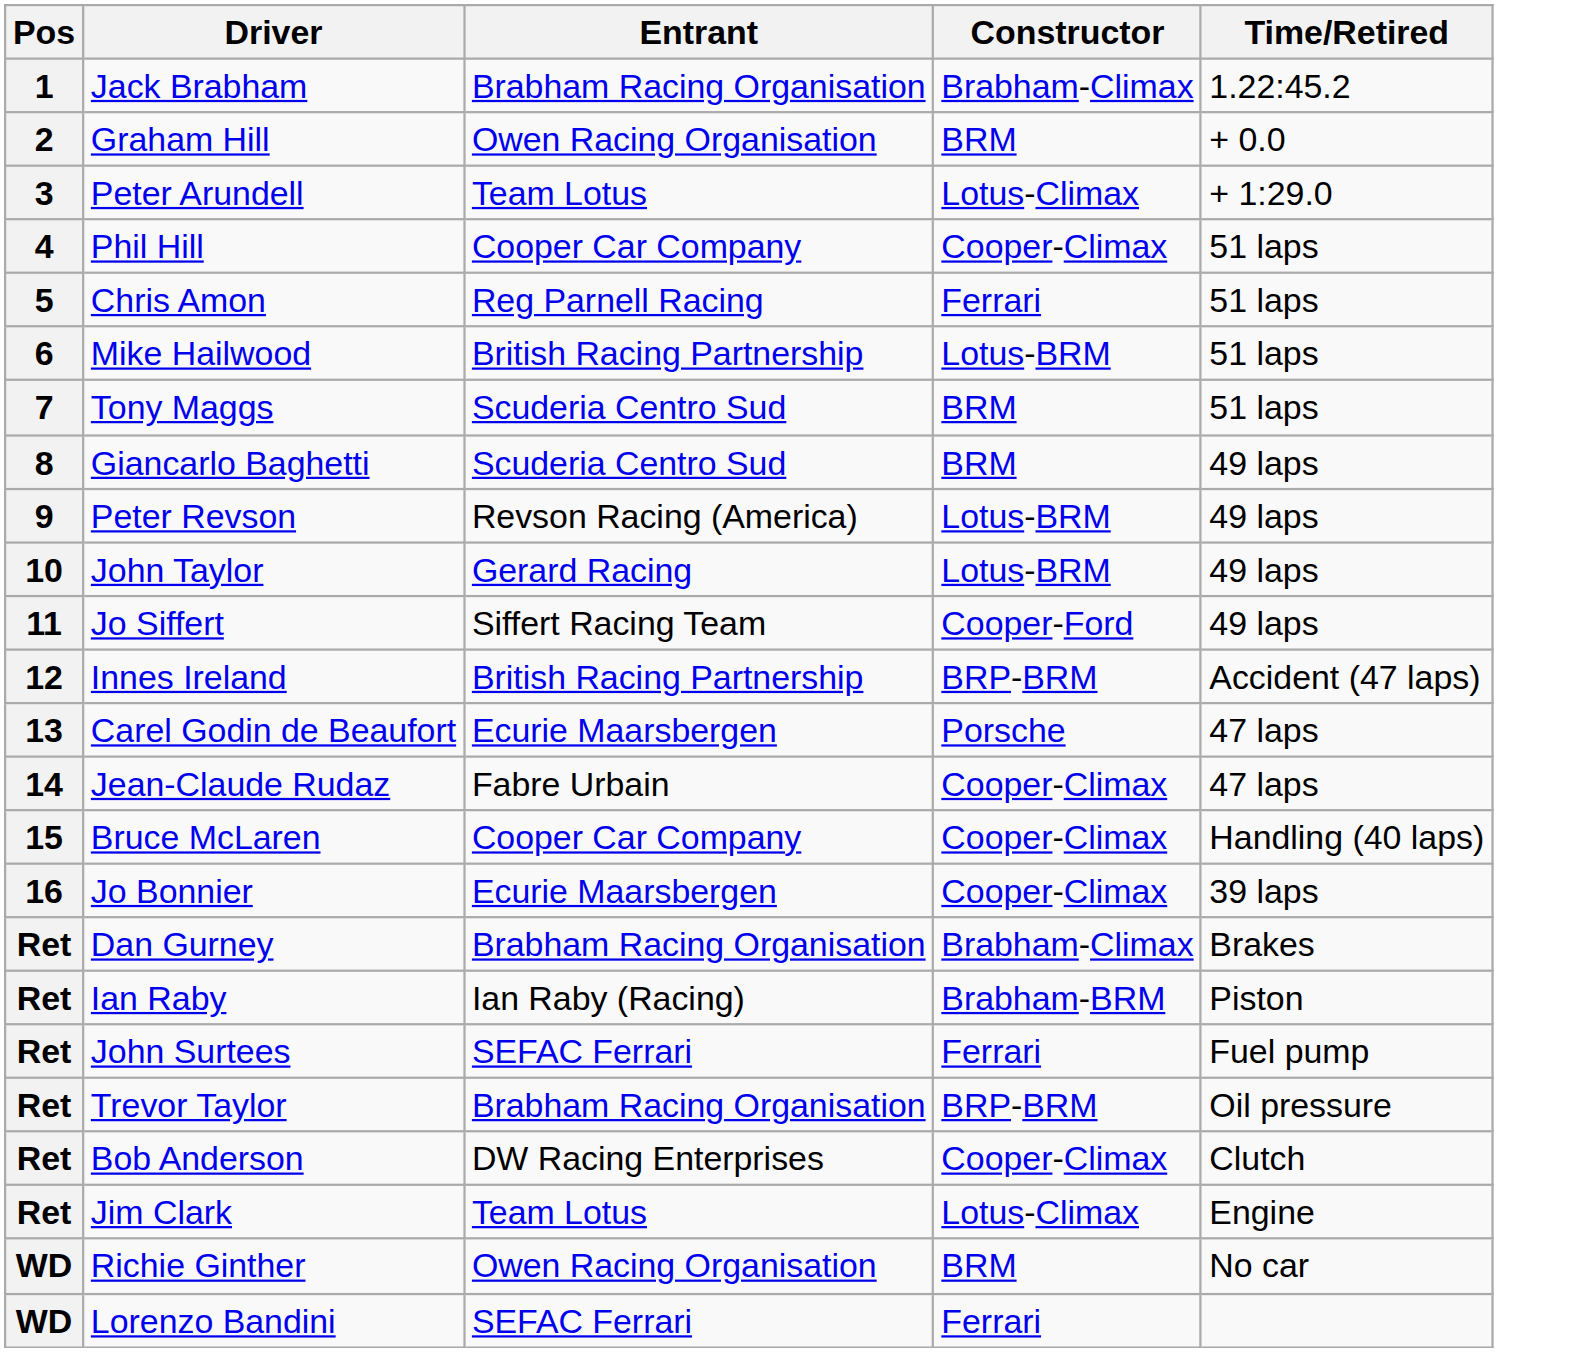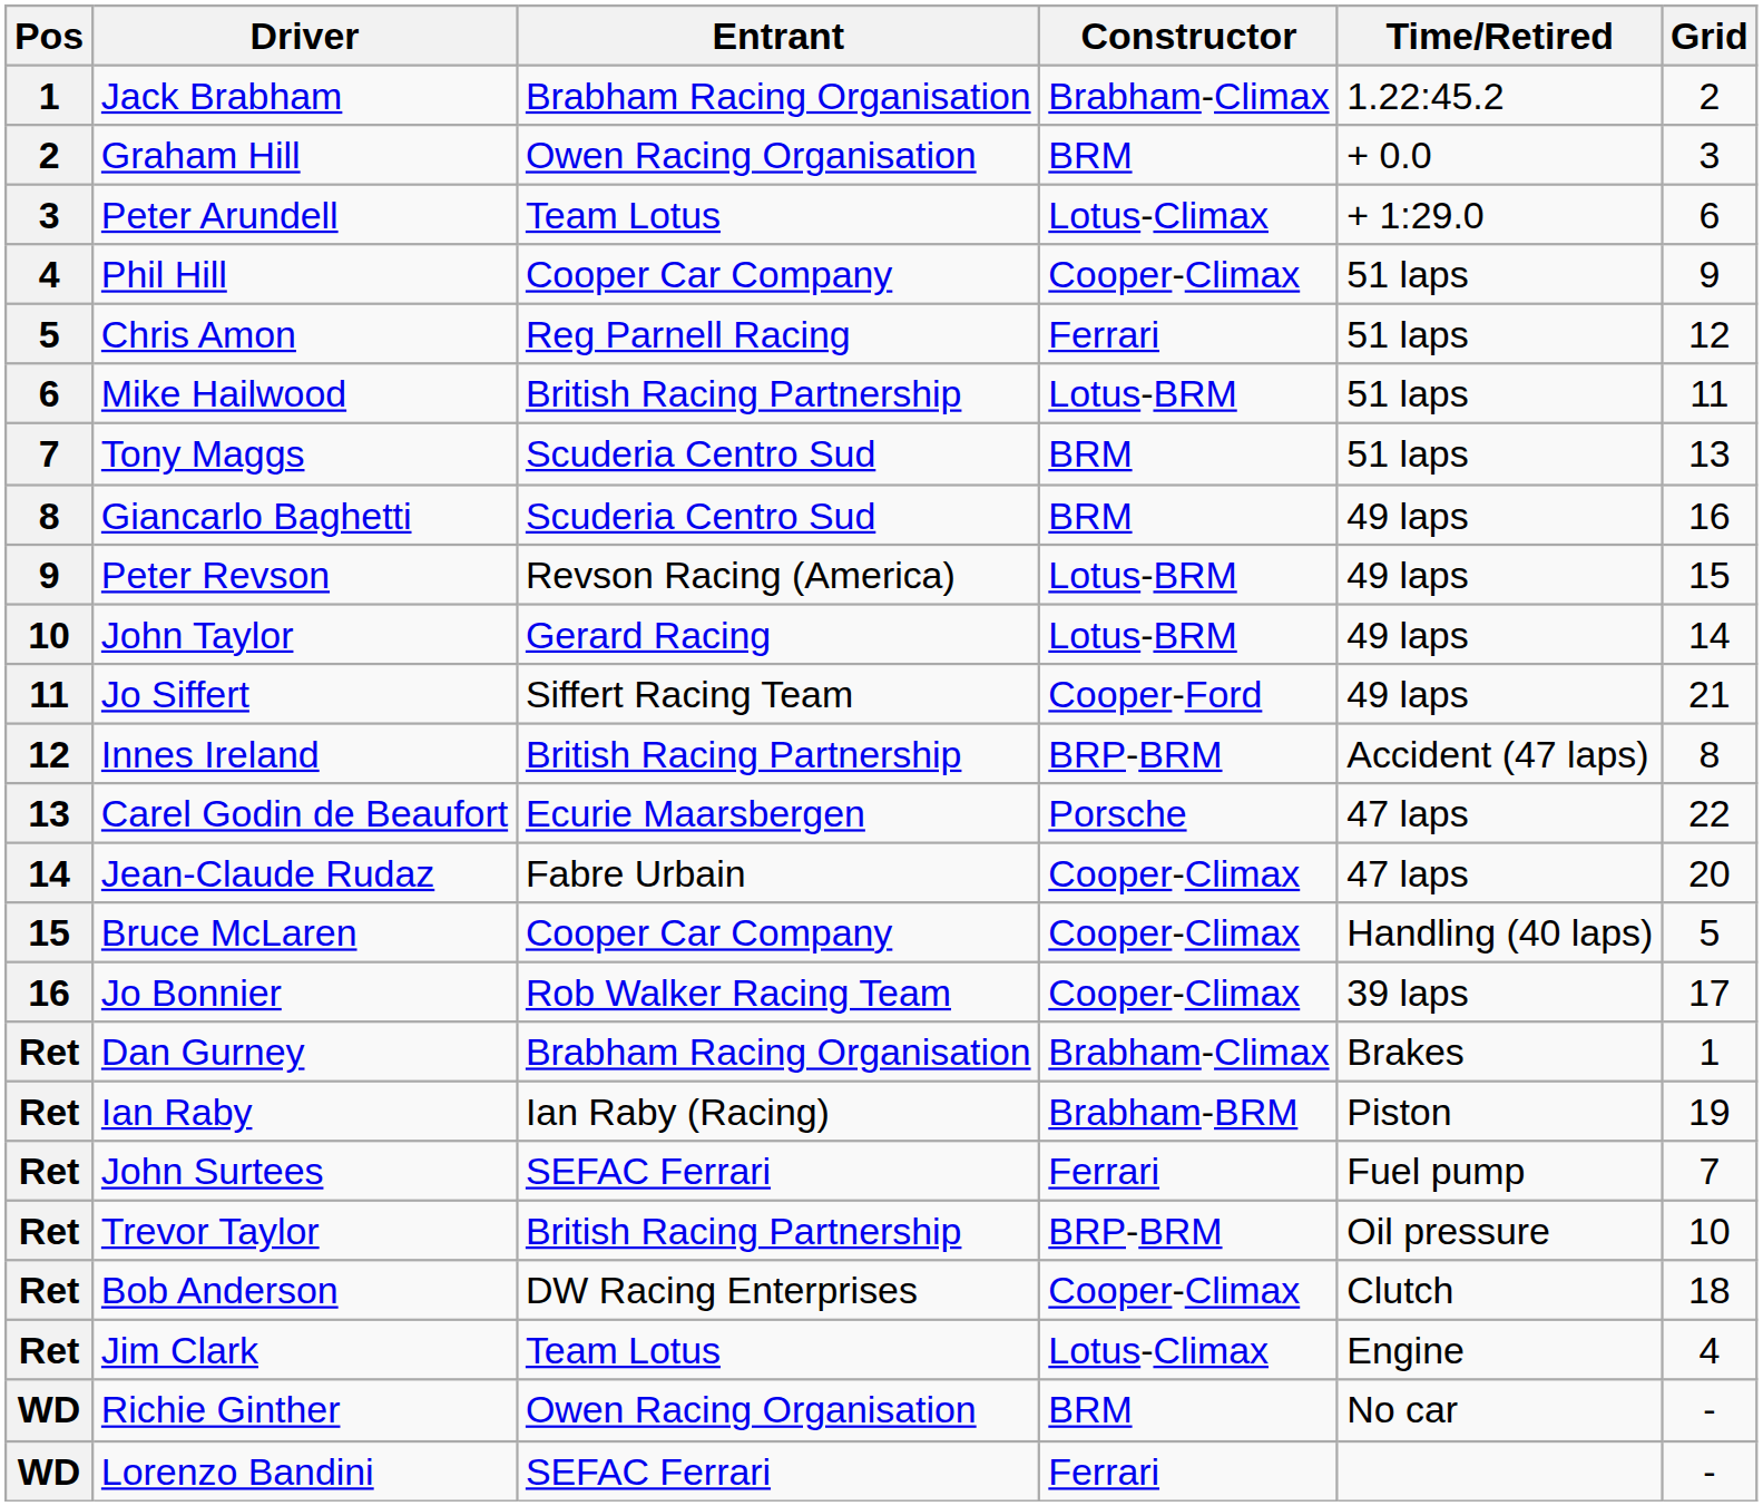+ column: Grid | 2 | 3 | 6 | 9 | 12 | 11 | 13 | 16 | 15 | 14 | 21 | 8 | 22 | 20 | 5 | 17 | 1 | 19 | 7 | 10 | 18 | 4 | - | -
Jo Bonnier | Entrant: Ecurie Maarsbergen -> Rob Walker Racing Team
Trevor Taylor | Entrant: Brabham Racing Organisation -> British Racing Partnership
